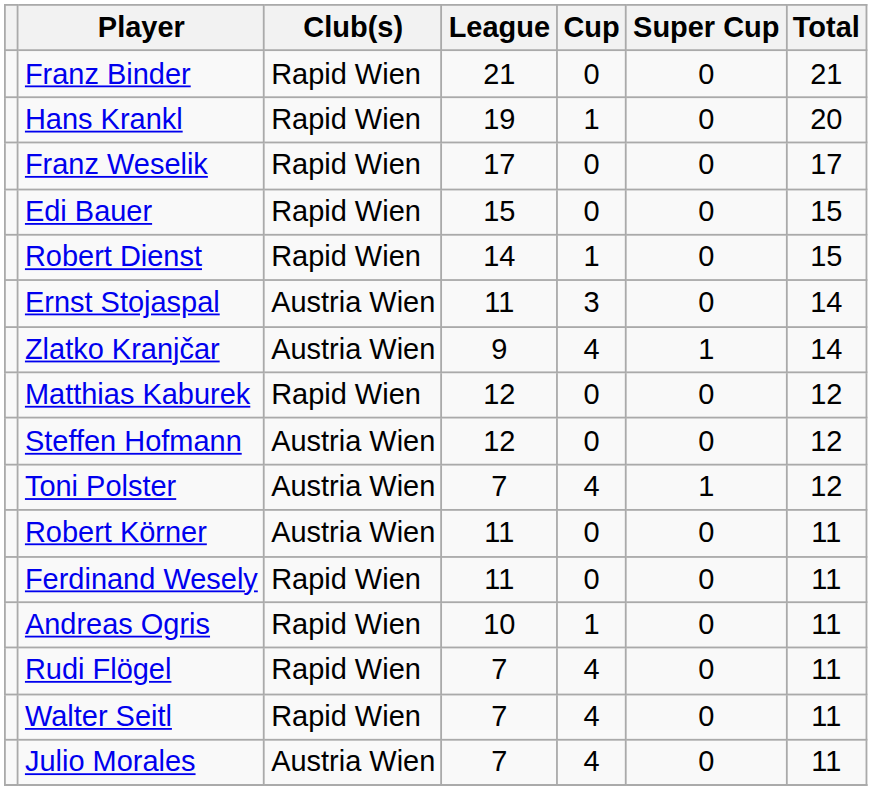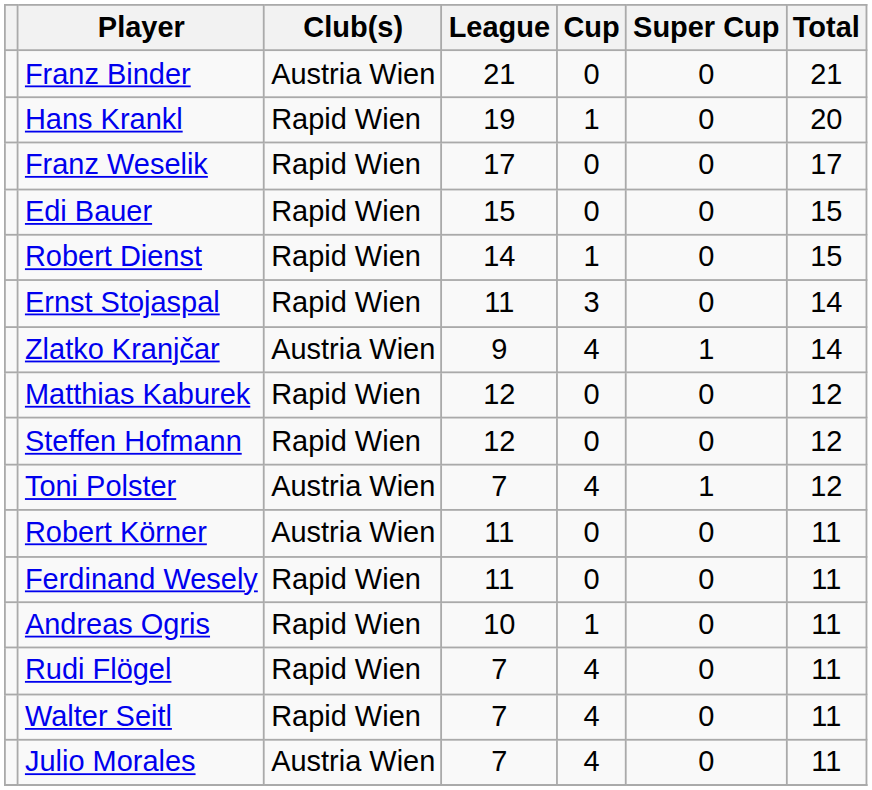Franz Binder | Club(s): Rapid Wien -> Austria Wien
Ernst Stojaspal | Club(s): Austria Wien -> Rapid Wien
Steffen Hofmann | Club(s): Austria Wien -> Rapid Wien
